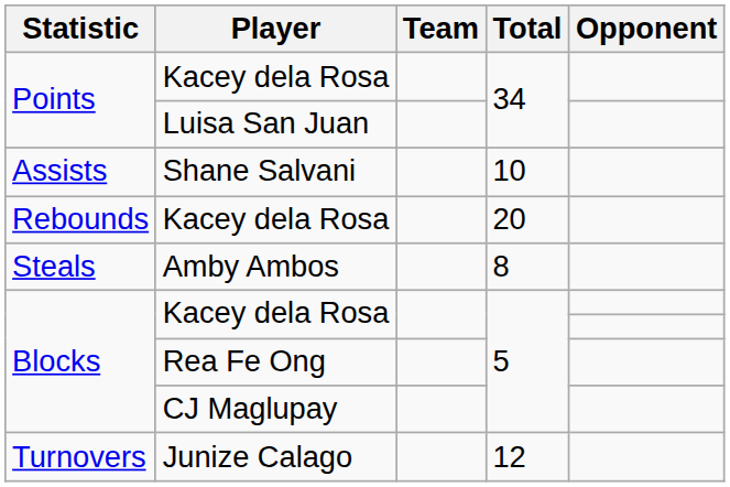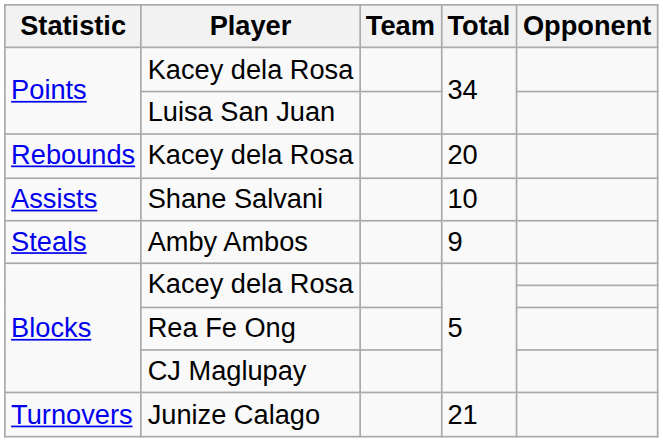rows swapped: Rebounds / Kacey dela Rosa <-> Shane Salvani
Amby Ambos | Total: 8 -> 9
Junize Calago | Total: 12 -> 21
